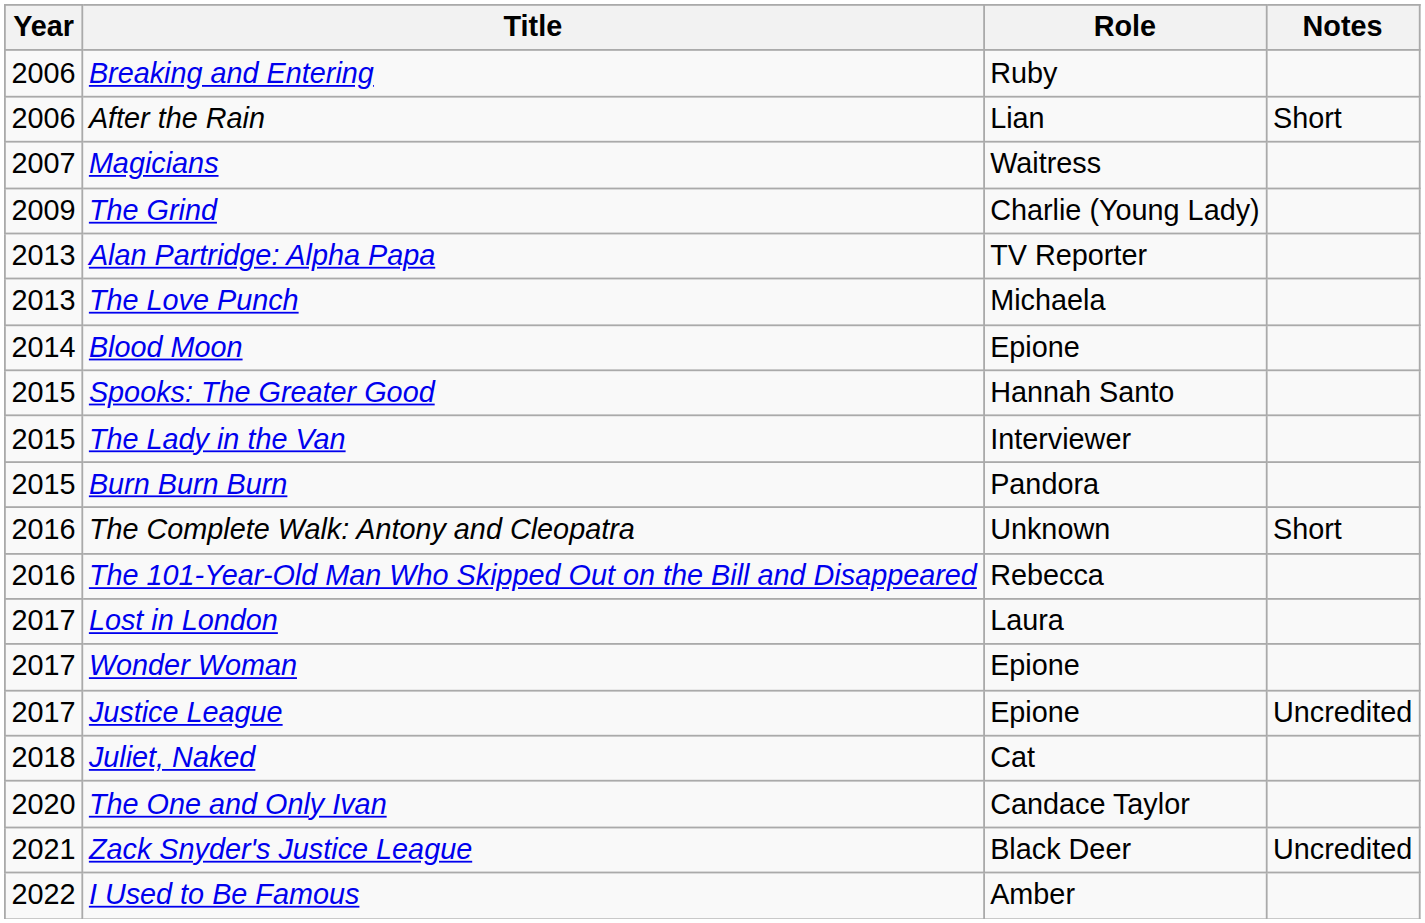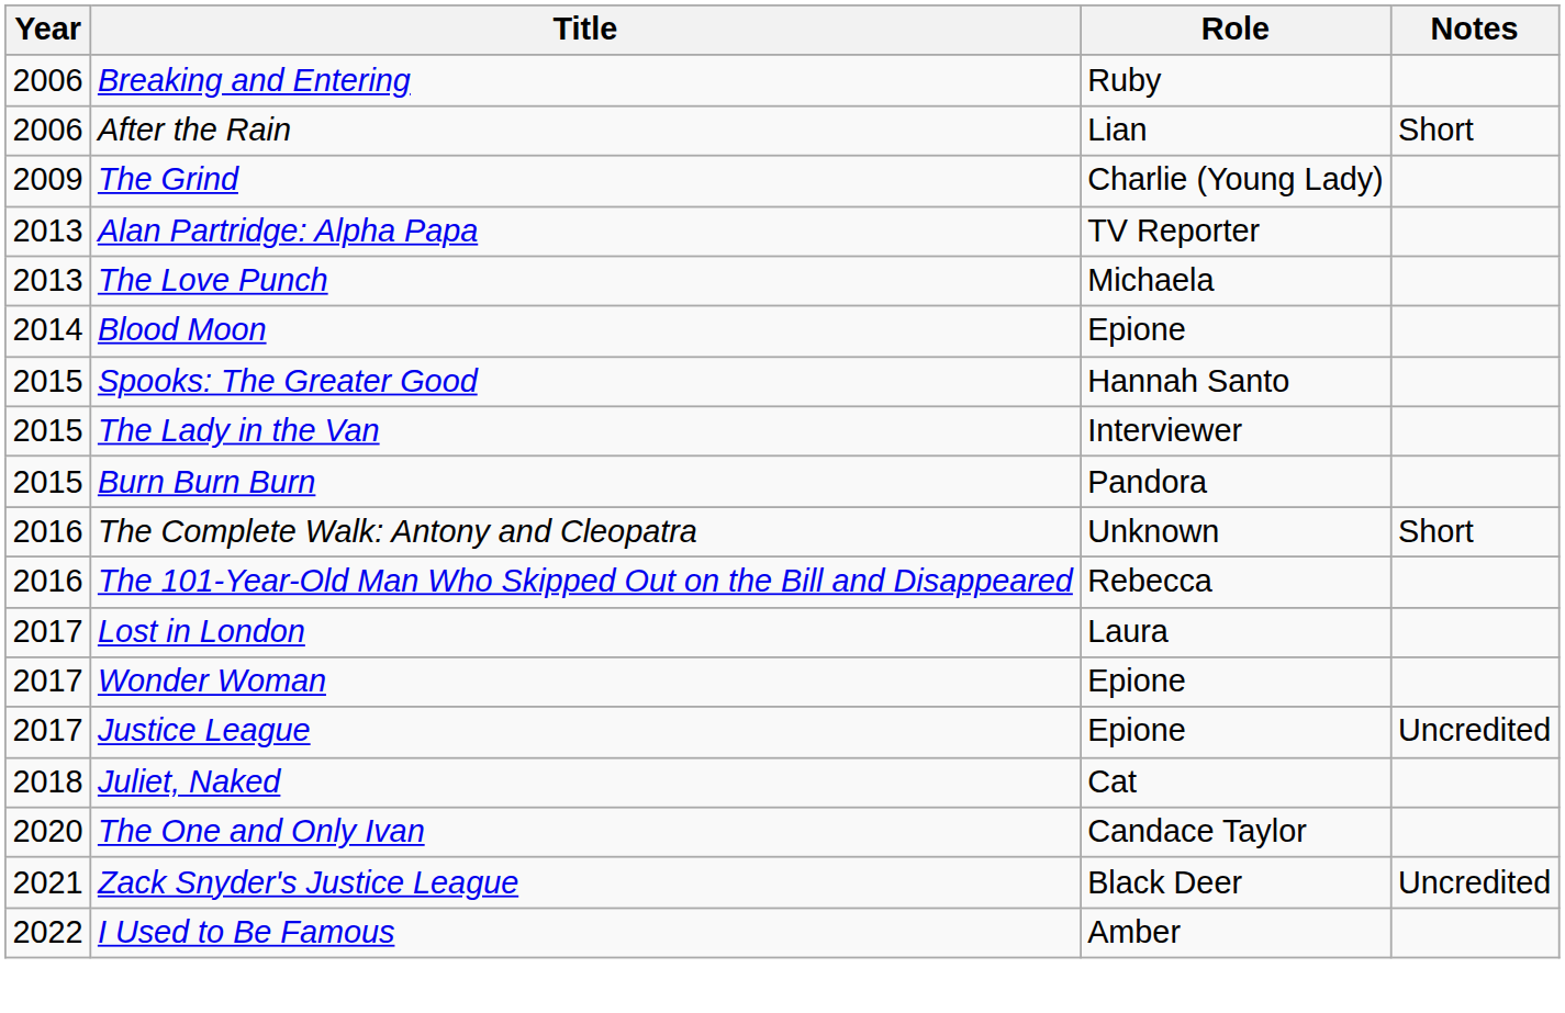- row: 2007 | Magicians | Waitress
